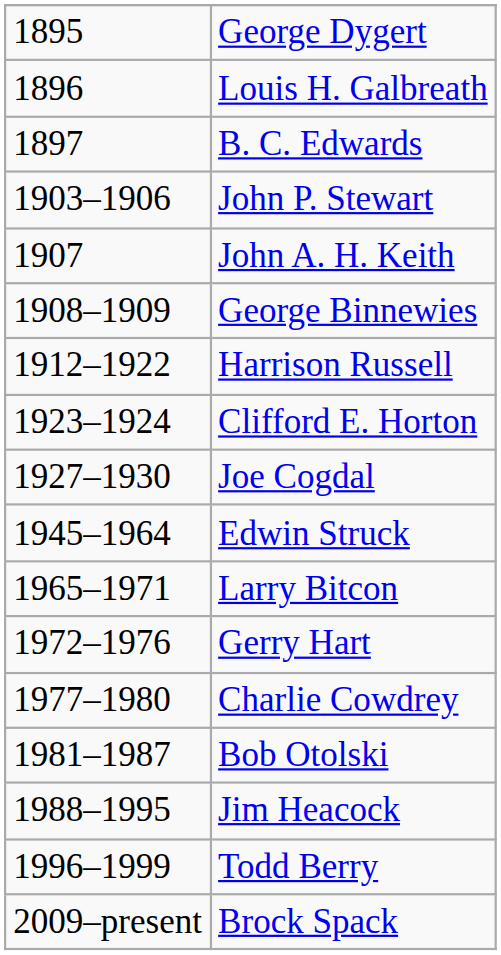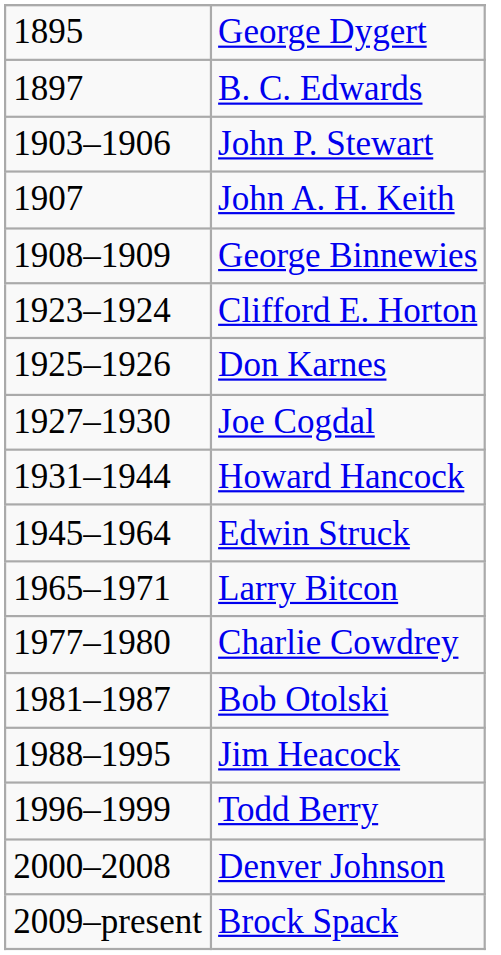- row: 1896 | Louis H. Galbreath
- row: 1912–1922 | Harrison Russell
+ row: 1925–1926 | Don Karnes
+ row: 1931–1944 | Howard Hancock
- row: 1972–1976 | Gerry Hart
+ row: 2000–2008 | Denver Johnson
